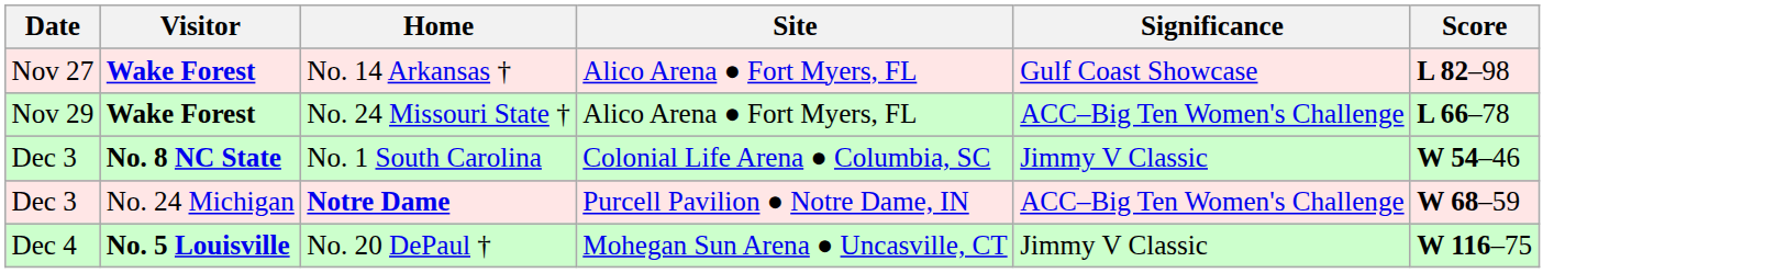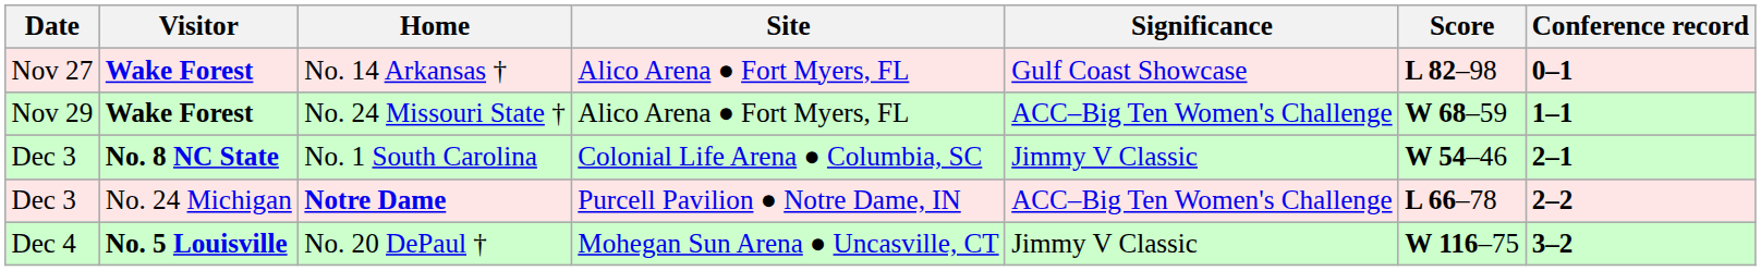+ column: Conference record | 0–1 | 1–1 | 2–1 | 2–2 | 3–2
No. 24 Missouri State † | Score: L 66–78 -> W 68–59
Notre Dame | Score: W 68–59 -> L 66–78
